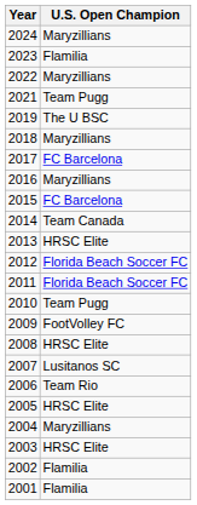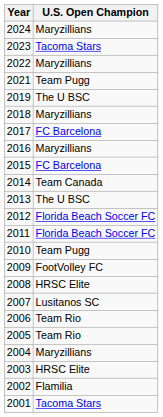2023 | U.S. Open Champion: Flamilia -> Tacoma Stars
2013 | U.S. Open Champion: HRSC Elite -> The U BSC
2005 | U.S. Open Champion: HRSC Elite -> Team Rio
2001 | U.S. Open Champion: Flamilia -> Tacoma Stars
